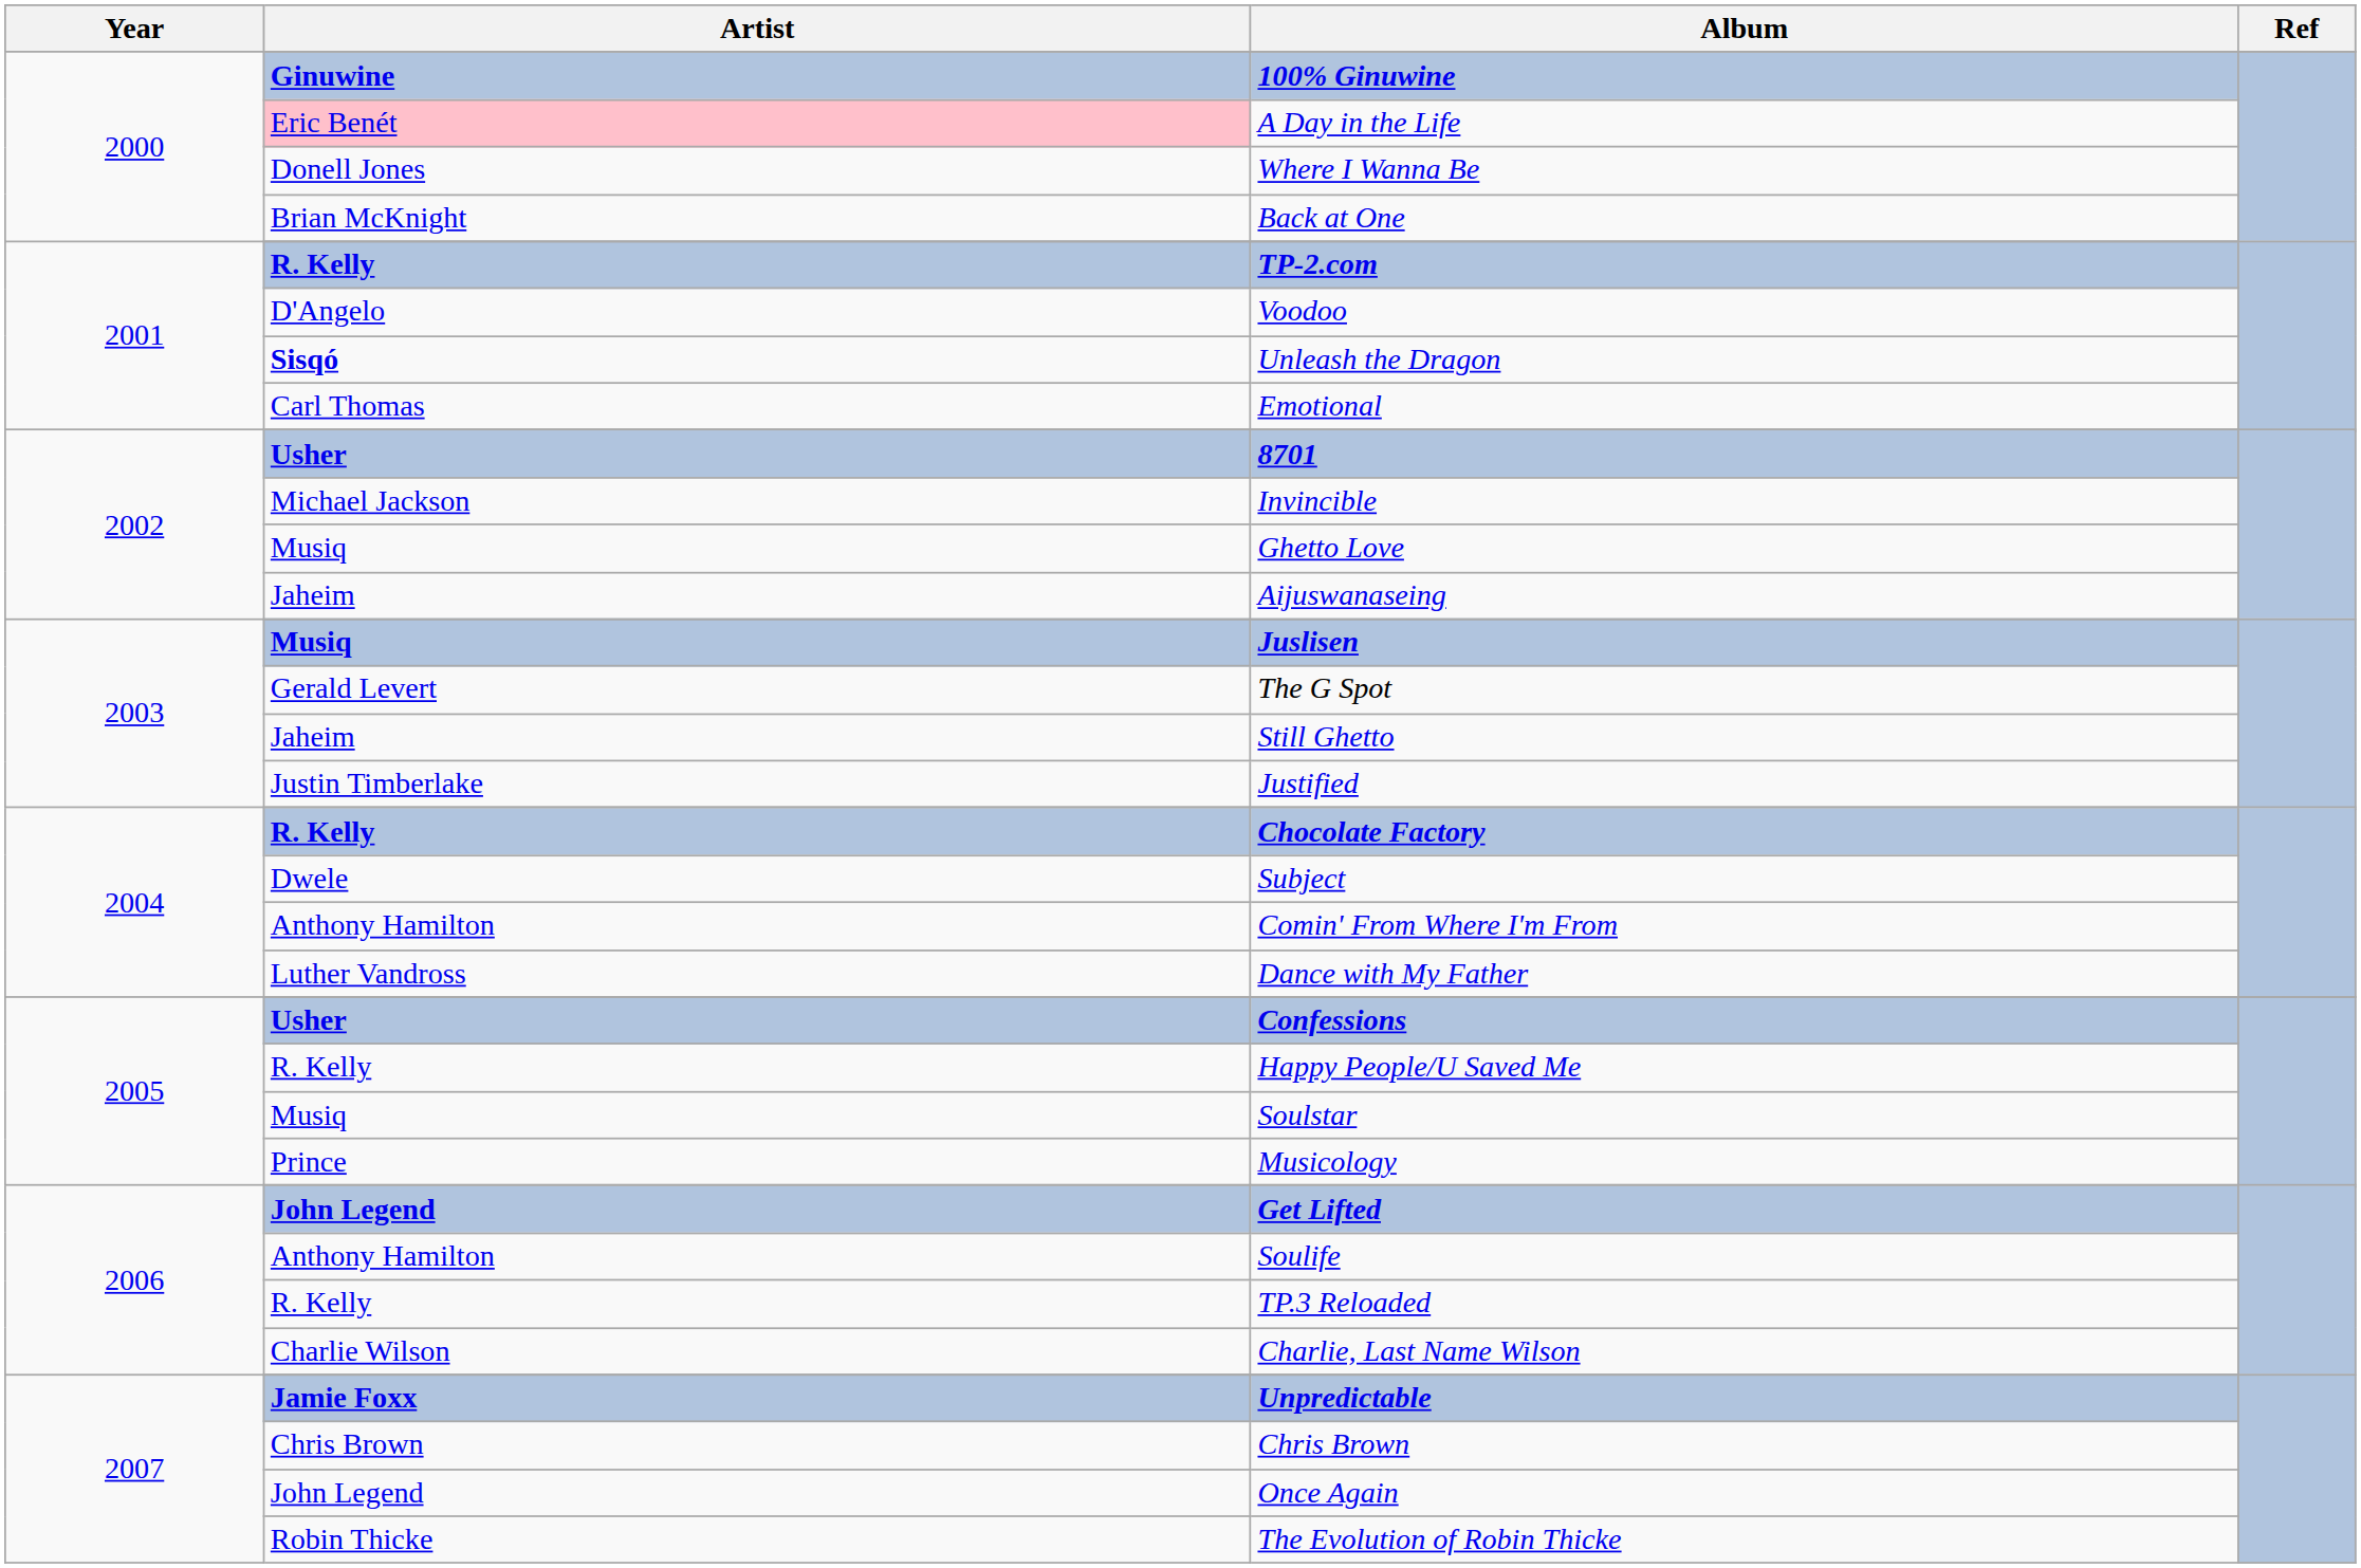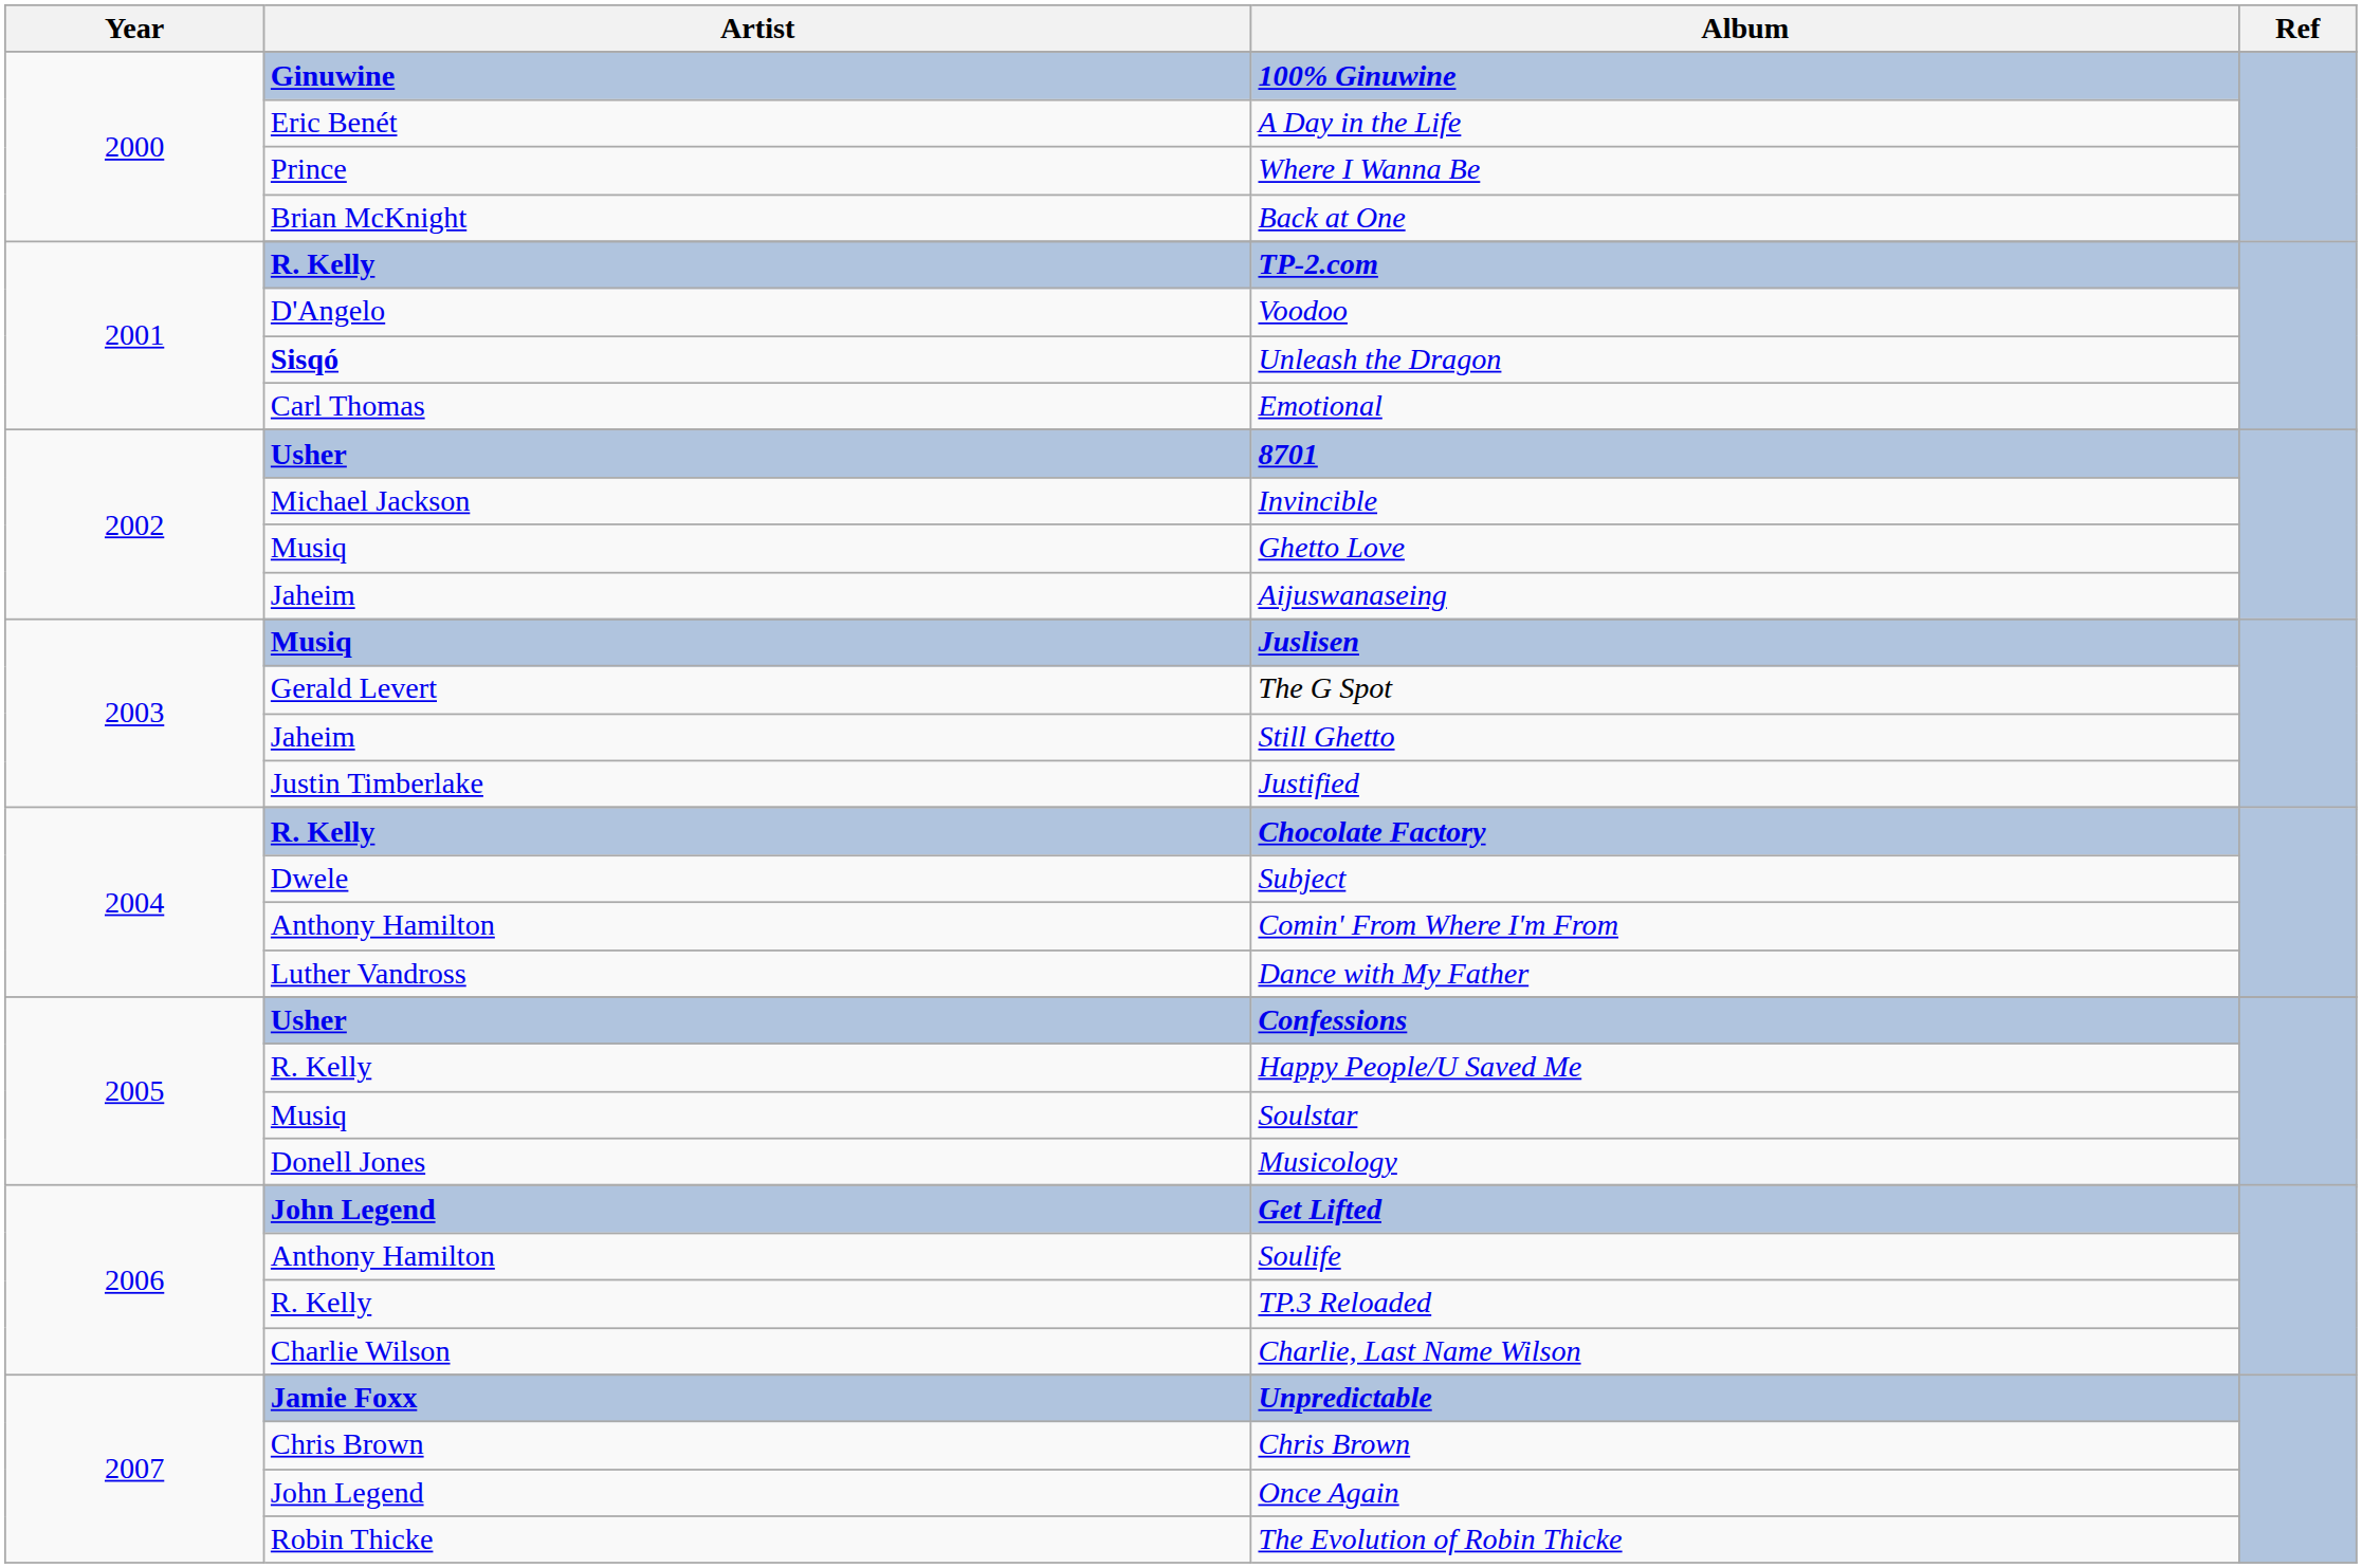A Day in the Life | Artist: pink background -> no background
Where I Wanna Be | Artist: Donell Jones -> Prince
Musicology | Artist: Prince -> Donell Jones
